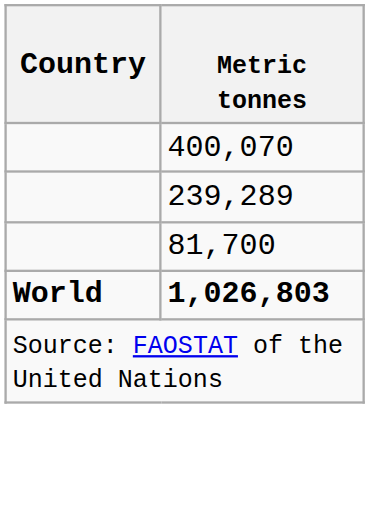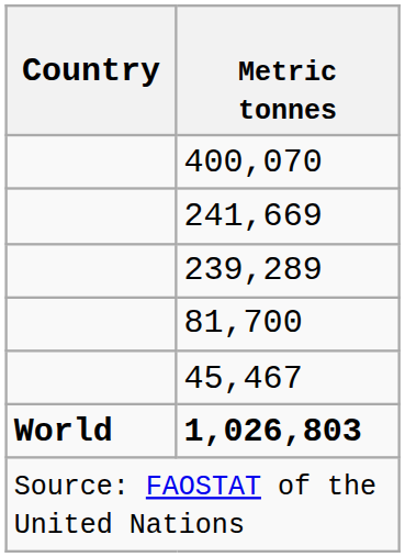+ row: 241,669
+ row: 45,467
